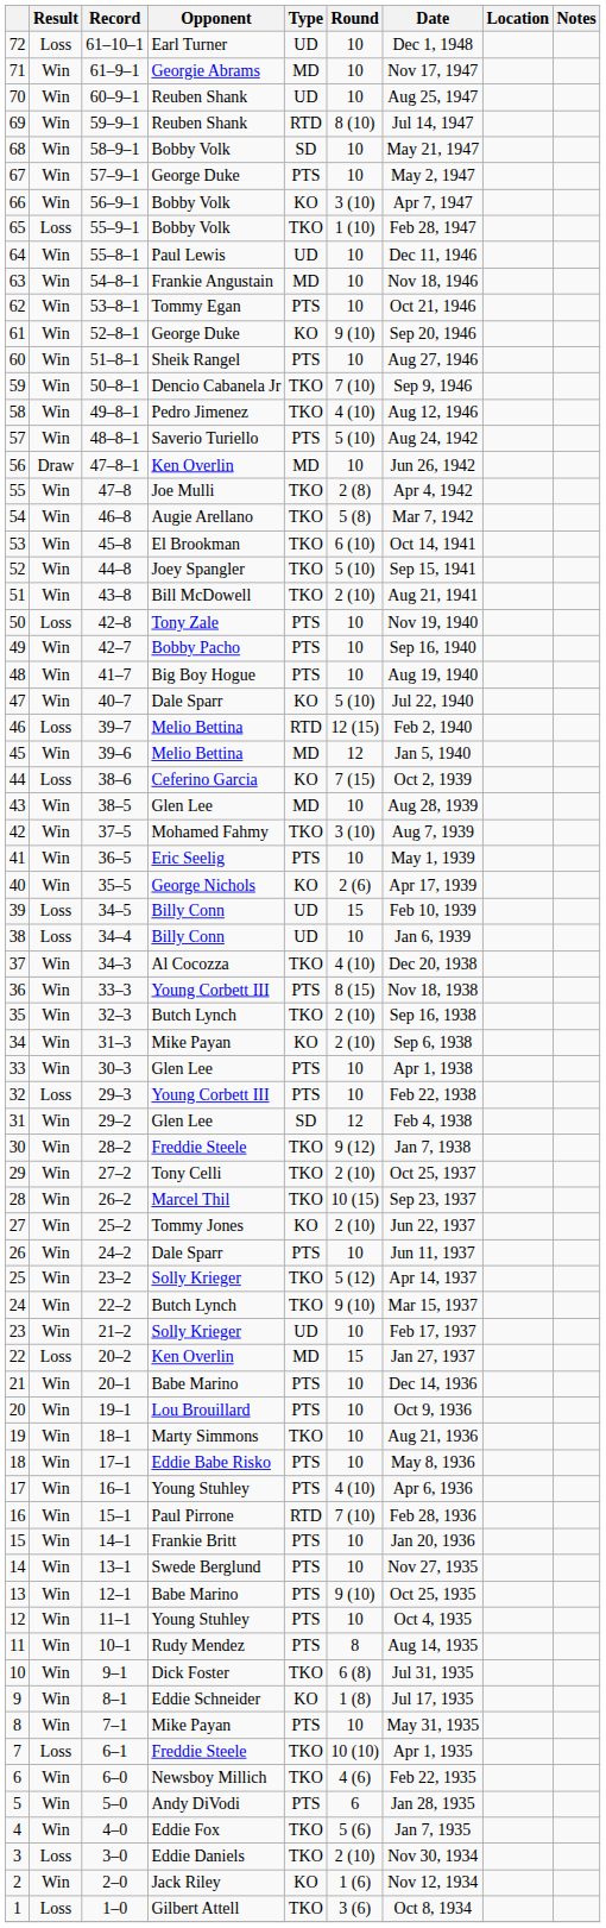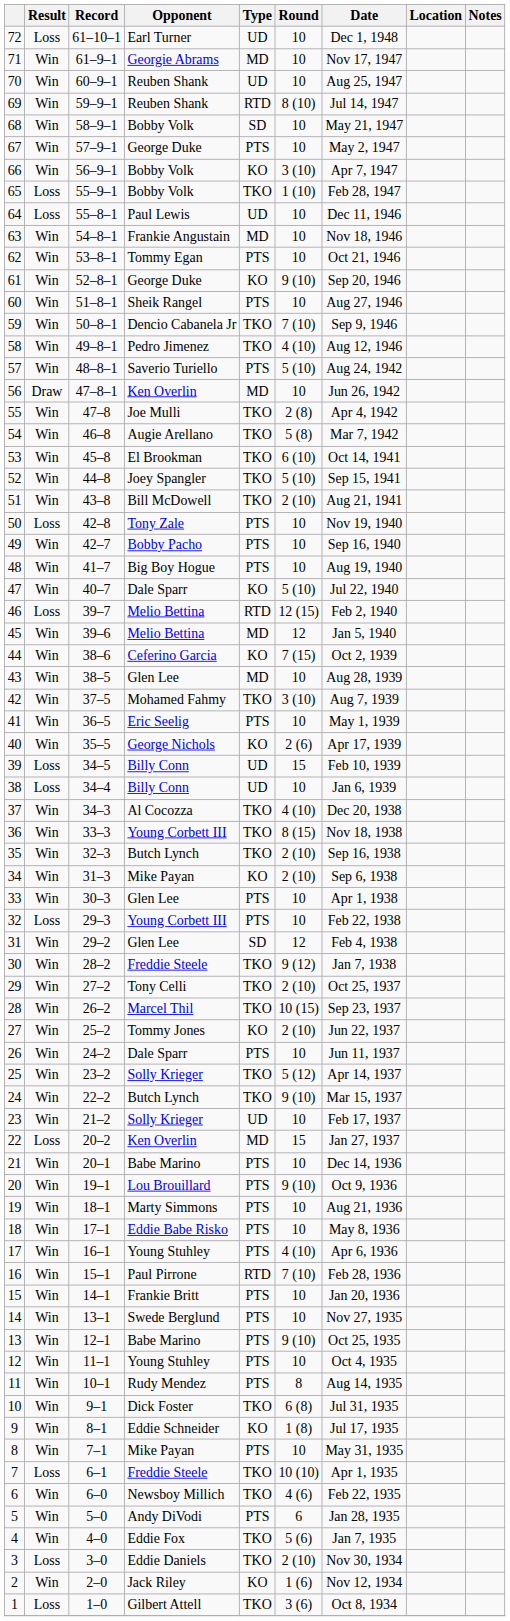64 | Result: Win -> Loss
44 | Result: Loss -> Win
36 | Type: PTS -> TKO
20 | Round: 10 -> 9 (10)
19 | Type: TKO -> PTS
